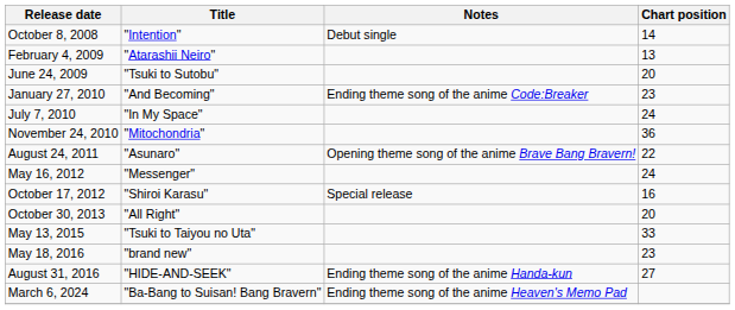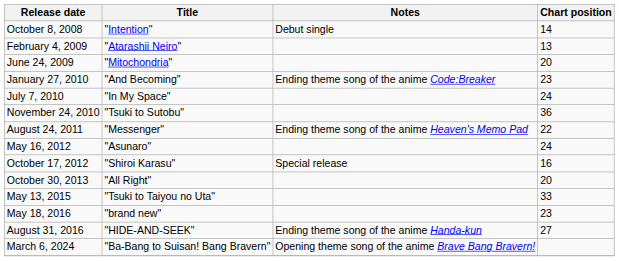June 24, 2009 | Title: "Tsuki to Sutobu" -> "Mitochondria"
November 24, 2010 | Title: "Mitochondria" -> "Tsuki to Sutobu"
August 24, 2011 | Title: "Asunaro" -> "Messenger"
August 24, 2011 | Notes: Opening theme song of the anime Brave Bang Bravern! -> Ending theme song of the anime Heaven's Memo Pad
May 16, 2012 | Title: "Messenger" -> "Asunaro"
March 6, 2024 | Notes: Ending theme song of the anime Heaven's Memo Pad -> Opening theme song of the anime Brave Bang Bravern!
